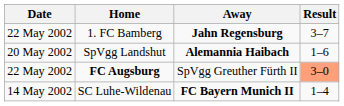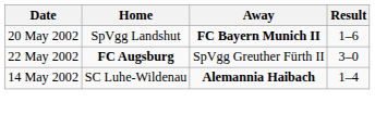- row: 22 May 2002 | 1. FC Bamberg | Jahn Regensburg | 3–7
SpVgg Landshut | Away: Alemannia Haibach -> FC Bayern Munich II
FC Augsburg | Result: lightsalmon background -> no background
SC Luhe-Wildenau | Away: FC Bayern Munich II -> Alemannia Haibach
